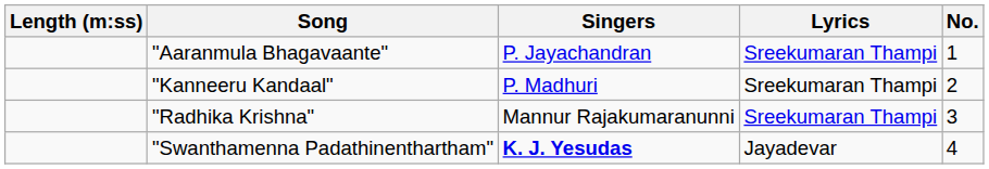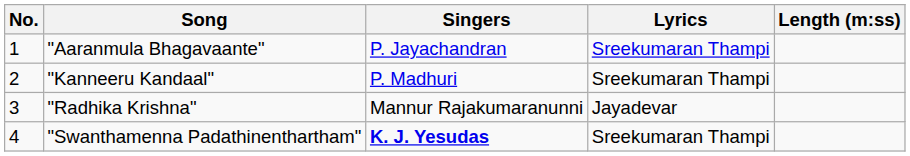columns swapped: No. <-> Length (m:ss)
"Radhika Krishna" | Lyrics: Sreekumaran Thampi -> Jayadevar
"Swanthamenna Padathinenthartham" | Lyrics: Jayadevar -> Sreekumaran Thampi
